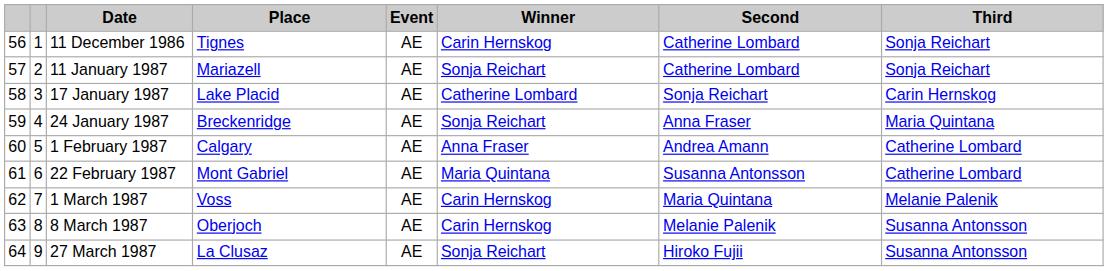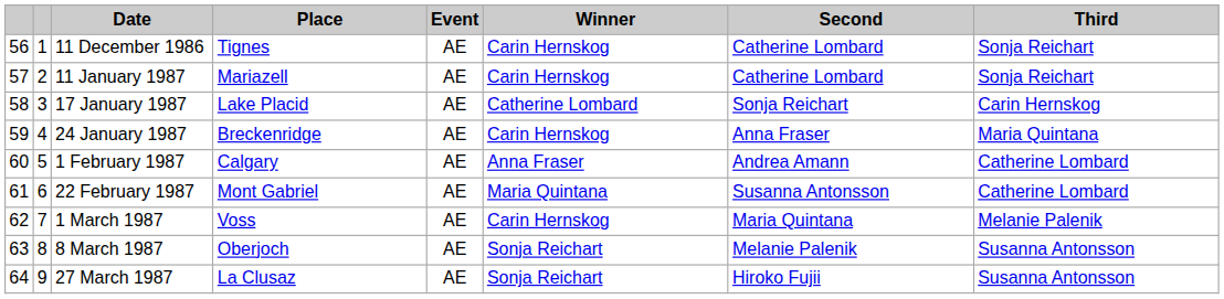11 January 1987 | Winner: Sonja Reichart -> Carin Hernskog
24 January 1987 | Winner: Sonja Reichart -> Carin Hernskog
8 March 1987 | Winner: Carin Hernskog -> Sonja Reichart
